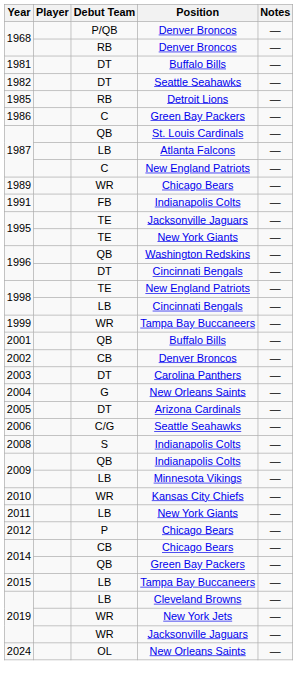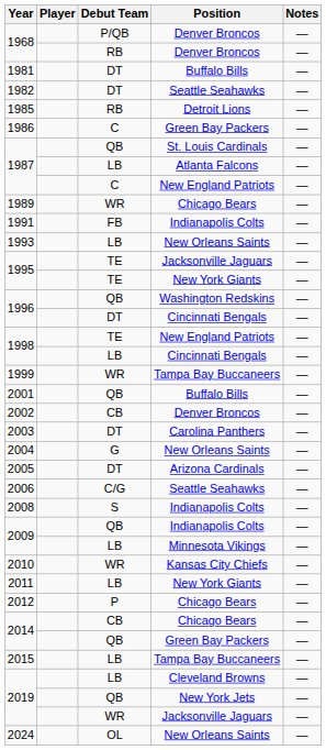+ row: 1993 | LB | New Orleans Saints | —
2019 / New York Jets | Debut Team: WR -> QB
